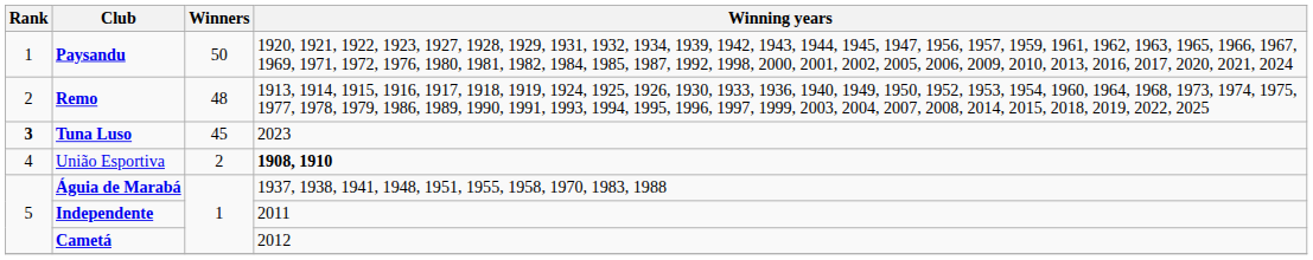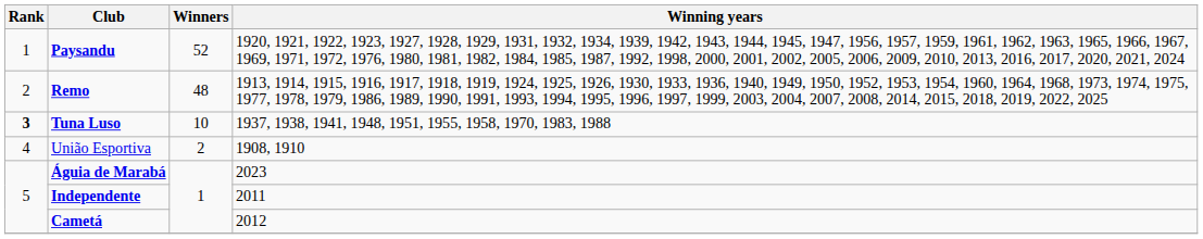Paysandu | Winners: 50 -> 52
Tuna Luso | Winners: 45 -> 10
Tuna Luso | Winning years: 2023 -> 1937, 1938, 1941, 1948, 1951, 1955, 1958, 1970, 1983, 1988
União Esportiva | Winning years: bold -> normal
Águia de Marabá | Winning years: 1937, 1938, 1941, 1948, 1951, 1955, 1958, 1970, 1983, 1988 -> 2023
